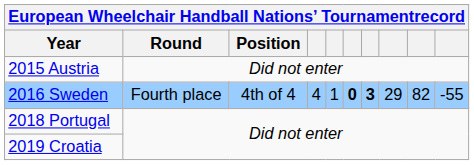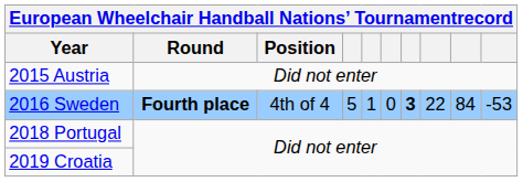2016 Sweden | Round: normal -> bold
2016 Sweden | column 4: 4 -> 5
2016 Sweden | column 6: bold -> normal
2016 Sweden | column 8: 29 -> 22
2016 Sweden | column 9: 82 -> 84
2016 Sweden | column 10: -55 -> -53
